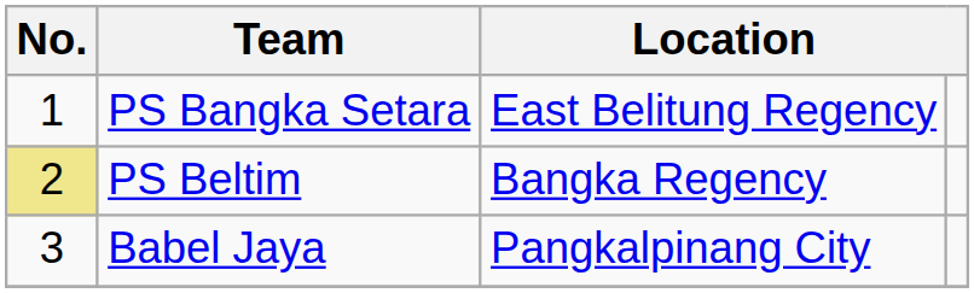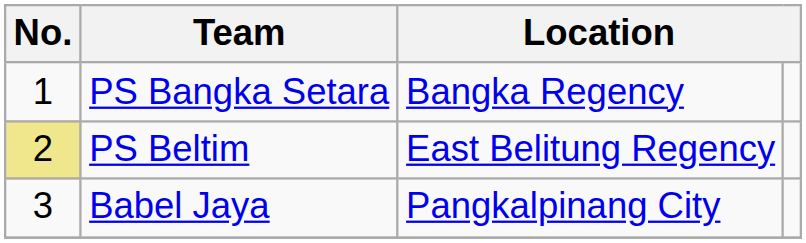PS Bangka Setara | column 3: East Belitung Regency -> Bangka Regency
PS Beltim | column 3: Bangka Regency -> East Belitung Regency
